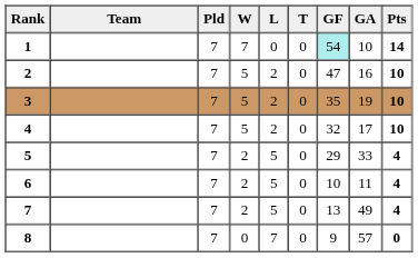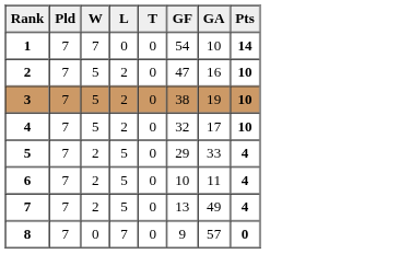- column: Team
1 | GF: paleturquoise background -> no background
3 | GF: 35 -> 38
